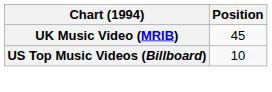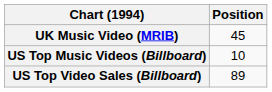+ row: US Top Video Sales (Billboard) | 89
